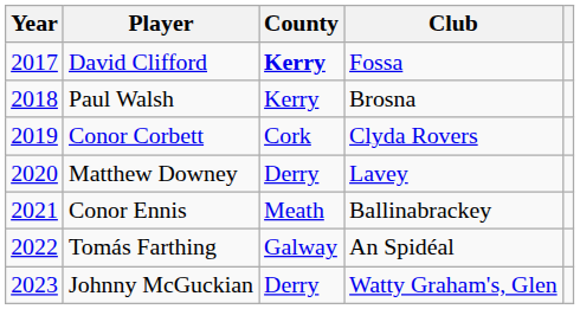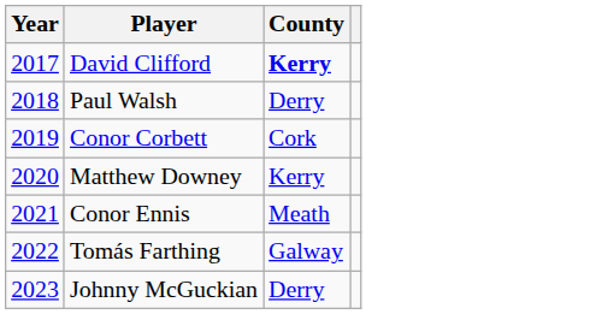- column: Club | Fossa | Brosna | Clyda Rovers | Lavey | Ballinabrackey | An Spidéal | Watty Graham's, Glen
Paul Walsh | County: Kerry -> Derry
Matthew Downey | County: Derry -> Kerry
